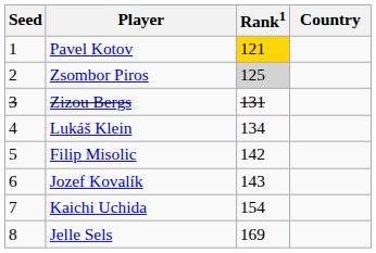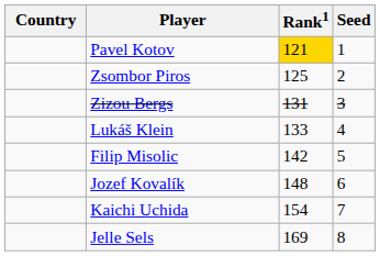columns swapped: Country <-> Seed
Zsombor Piros | Rank1: lightgrey background -> no background
Lukáš Klein | Rank1: 134 -> 133
Jozef Kovalík | Rank1: 143 -> 148
